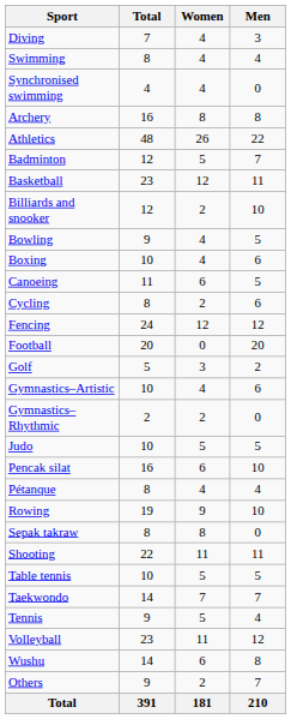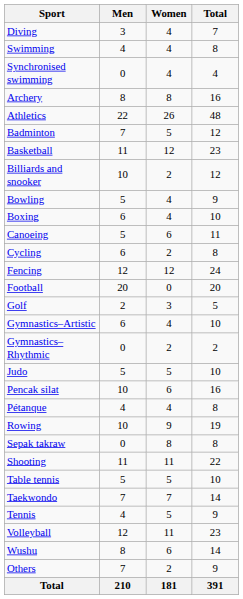columns swapped: Men <-> Total
